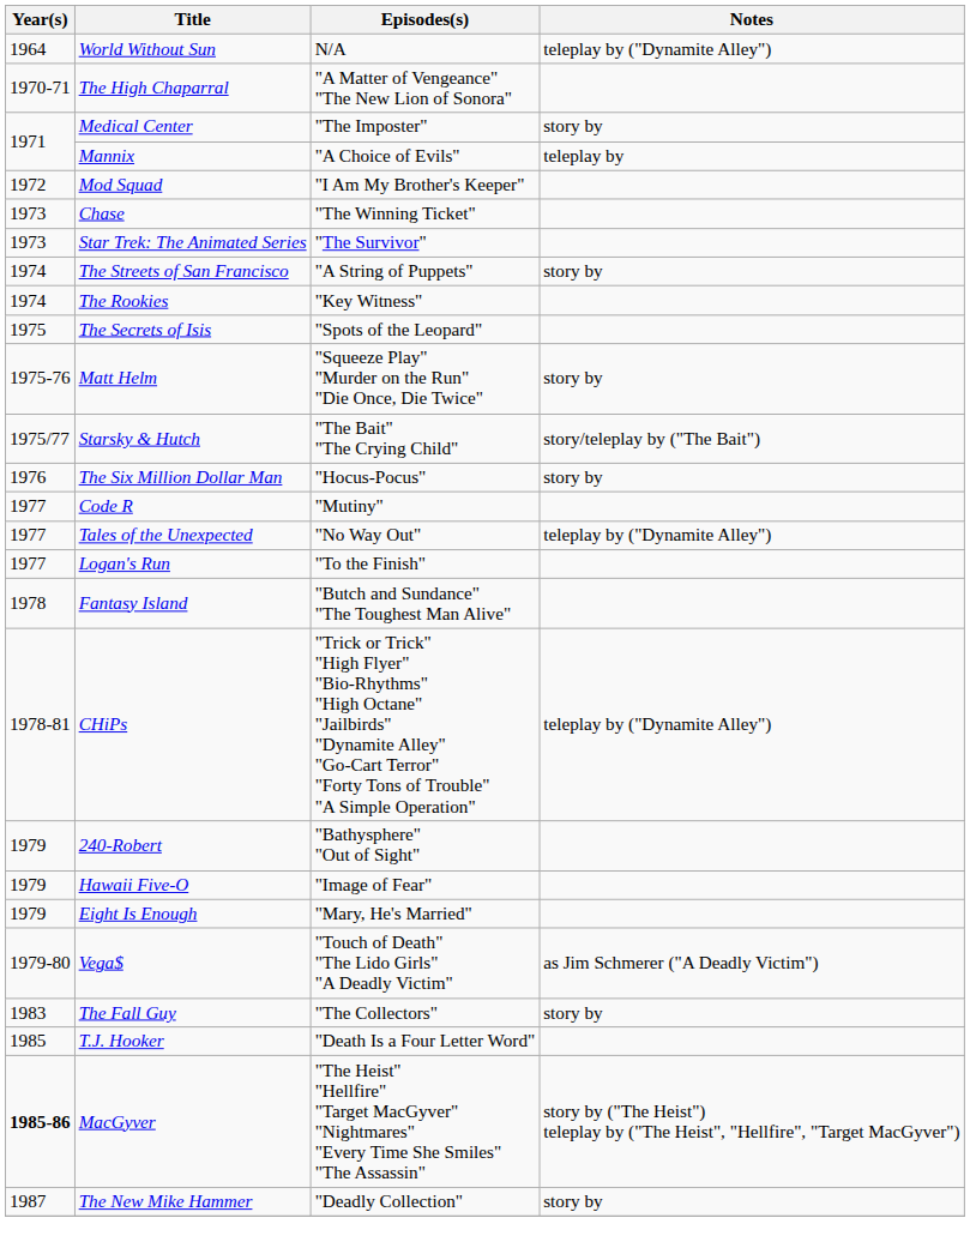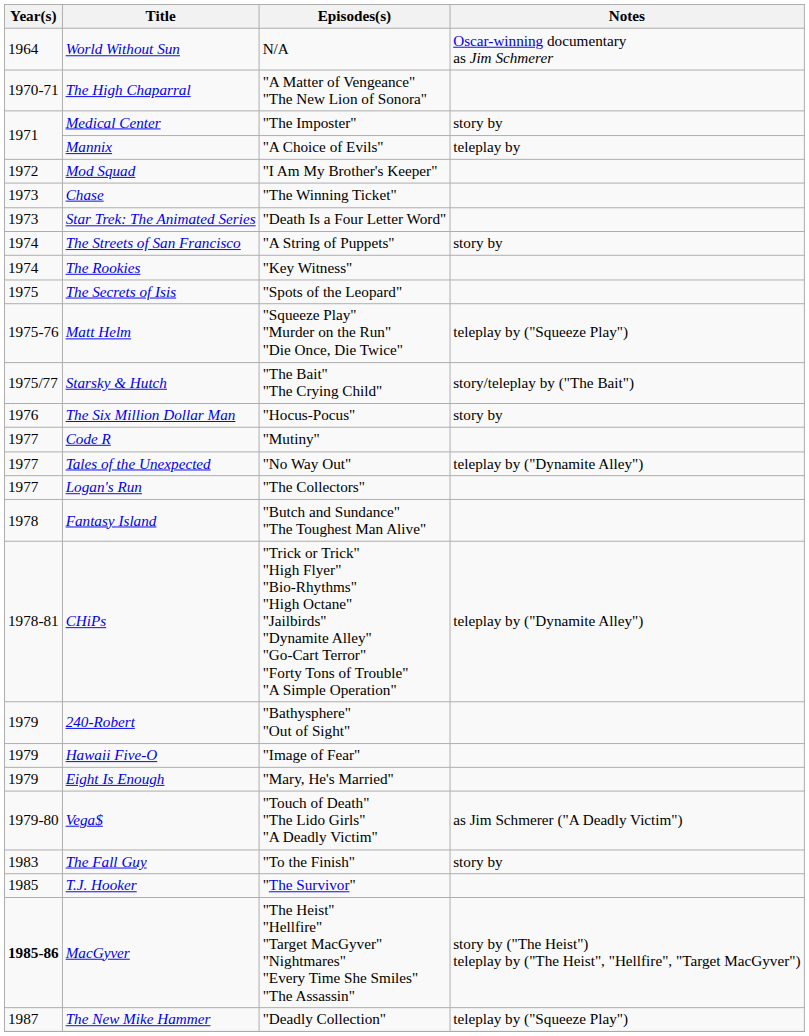World Without Sun | Notes: teleplay by ("Dynamite Alley") -> Oscar-winning documentary as Jim Schmerer
Star Trek: The Animated Series | Episodes(s): "The Survivor" -> "Death Is a Four Letter Word"
Matt Helm | Notes: story by -> teleplay by ("Squeeze Play")
Logan's Run | Episodes(s): "To the Finish" -> "The Collectors"
The Fall Guy | Episodes(s): "The Collectors" -> "To the Finish"
T.J. Hooker | Episodes(s): "Death Is a Four Letter Word" -> "The Survivor"
The New Mike Hammer | Notes: story by -> teleplay by ("Squeeze Play")
